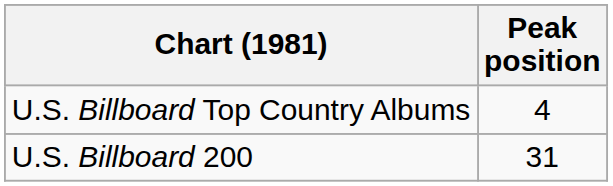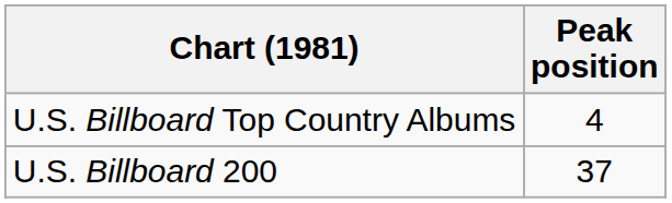U.S. Billboard 200 | Peak position: 31 -> 37
